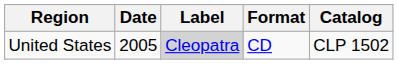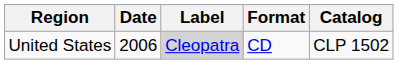United States | Date: 2005 -> 2006
